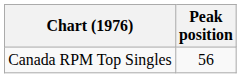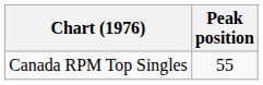Canada RPM Top Singles | Peak position: 56 -> 55
